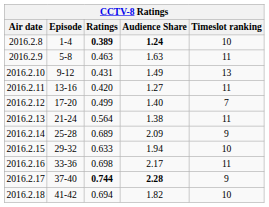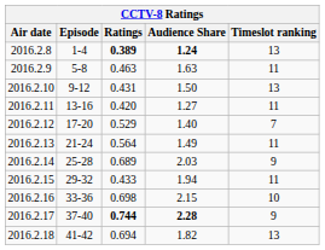2016.2.8 | Timeslot ranking: 10 -> 13
2016.2.10 | Audience Share: 1.49 -> 1.50
2016.2.12 | Ratings: 0.499 -> 0.529
2016.2.13 | Audience Share: 1.38 -> 1.49
2016.2.14 | Audience Share: 2.09 -> 2.03
2016.2.15 | Ratings: 0.633 -> 0.433
2016.2.15 | Timeslot ranking: 10 -> 11
2016.2.16 | Audience Share: 2.17 -> 2.15
2016.2.16 | Timeslot ranking: 11 -> 10
2016.2.18 | Timeslot ranking: 10 -> 13
